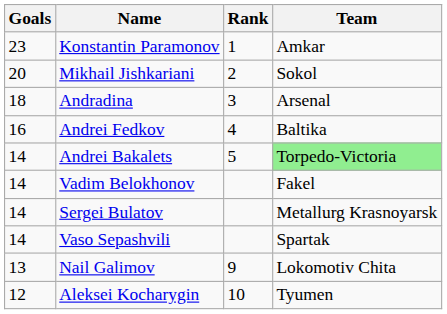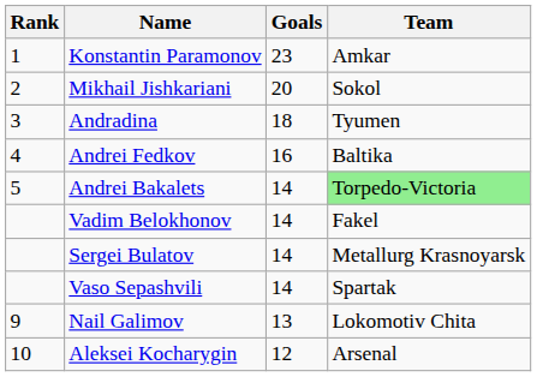columns swapped: Rank <-> Goals
Andradina | Team: Arsenal -> Tyumen
Aleksei Kocharygin | Team: Tyumen -> Arsenal
